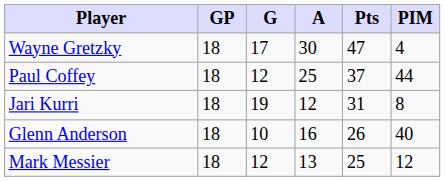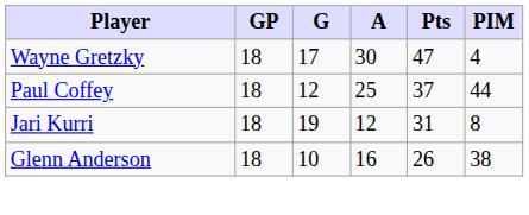Glenn Anderson | PIM: 40 -> 38
- row: Mark Messier | 18 | 12 | 13 | 25 | 12
